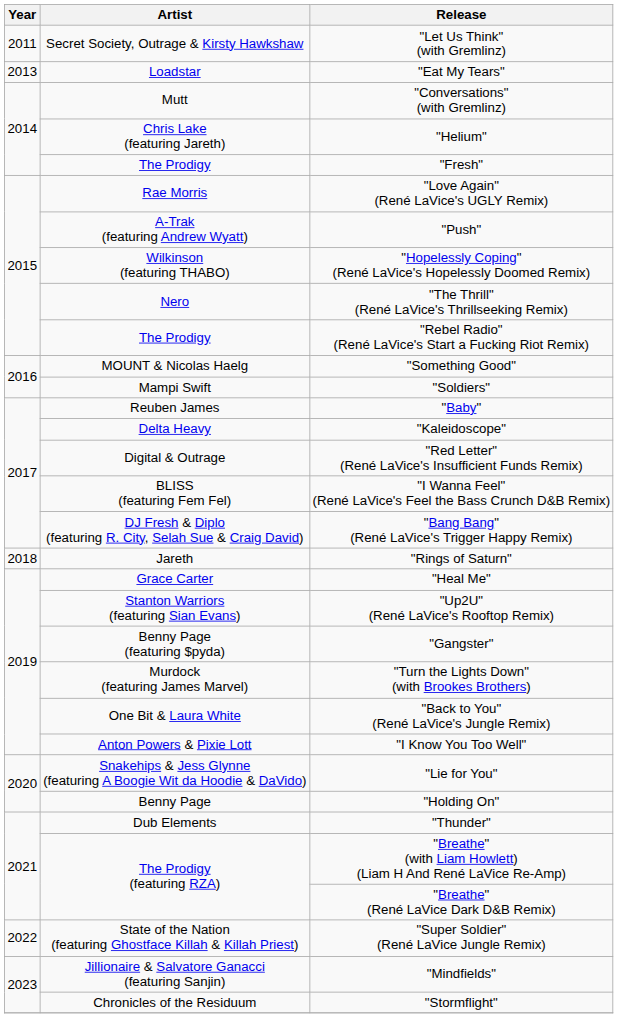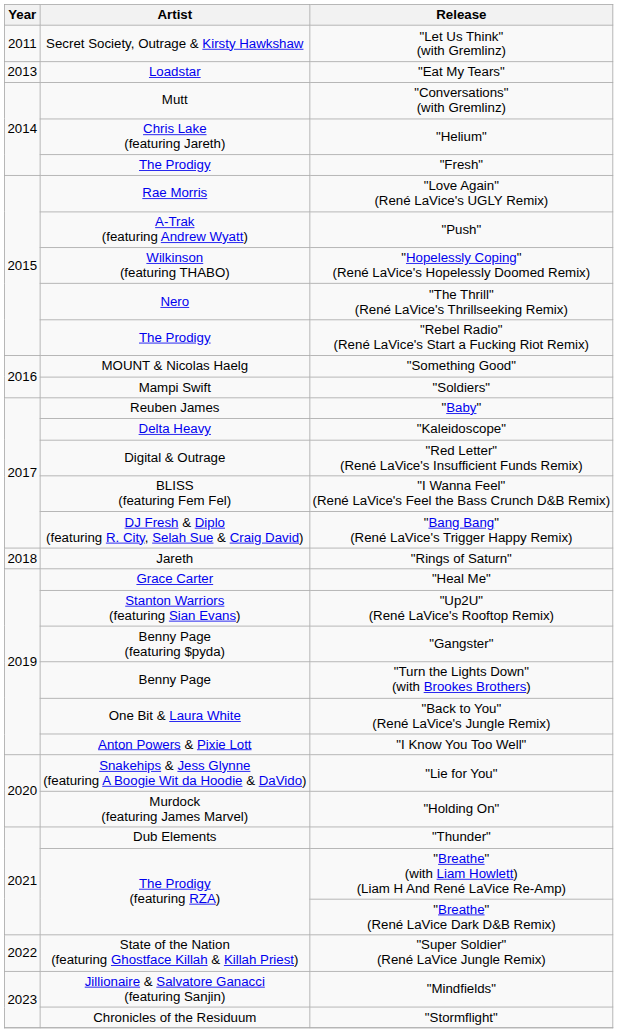"Turn the Lights Down" (with Brookes Brothers) | Artist: Murdock (featuring James Marvel) -> Benny Page
"Holding On" | Artist: Benny Page -> Murdock (featuring James Marvel)
